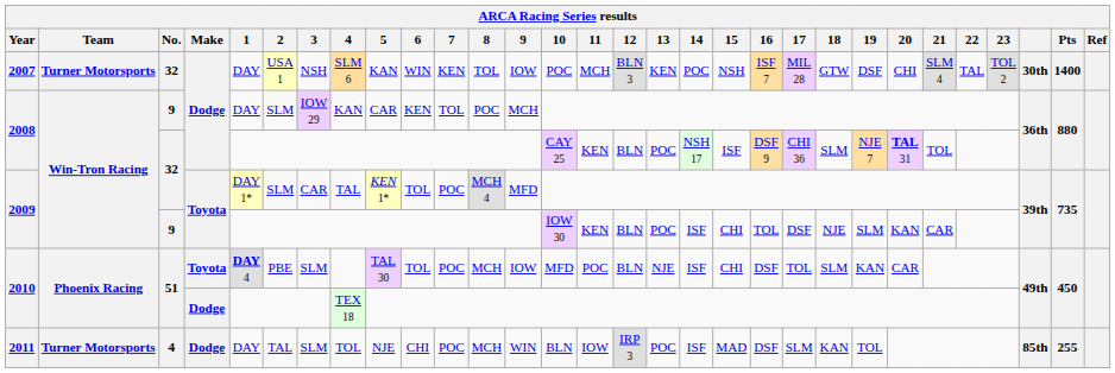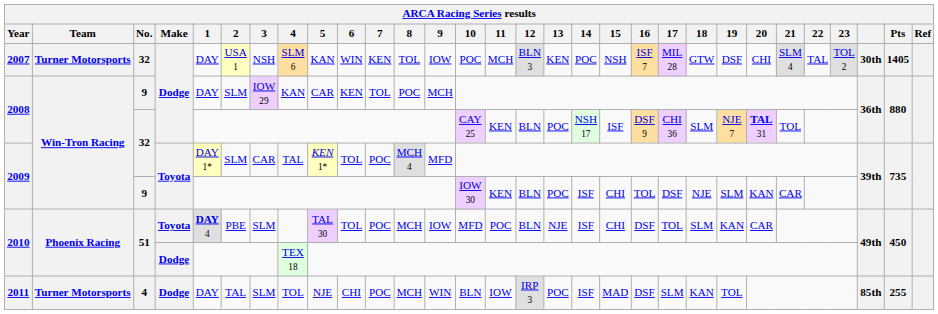2007 | Pts: 1400 -> 1405
